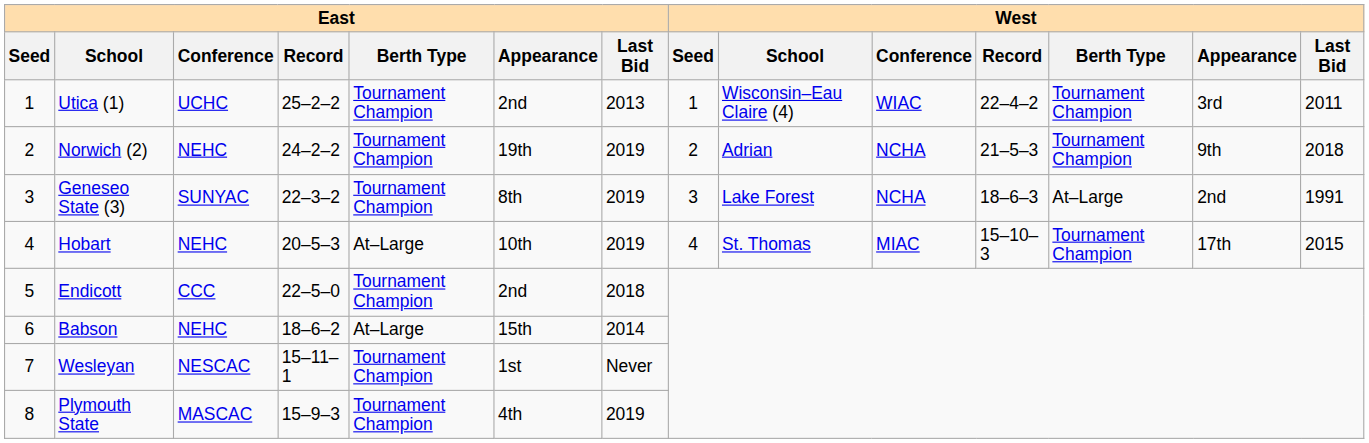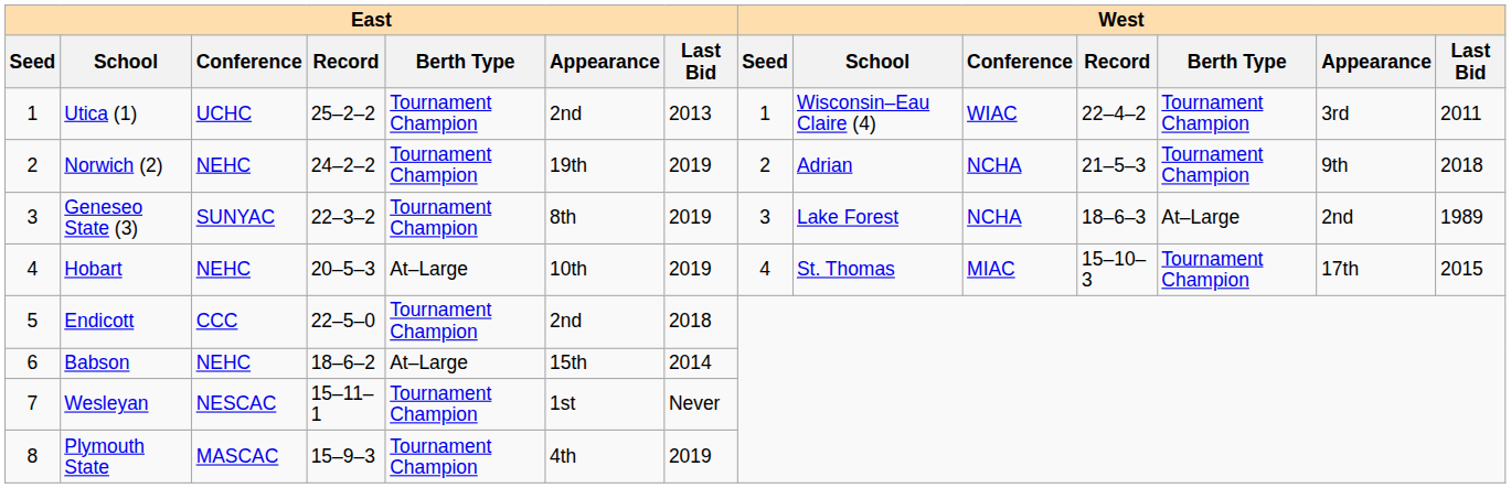Geneseo State (3) | West / Last Bid: 1991 -> 1989
